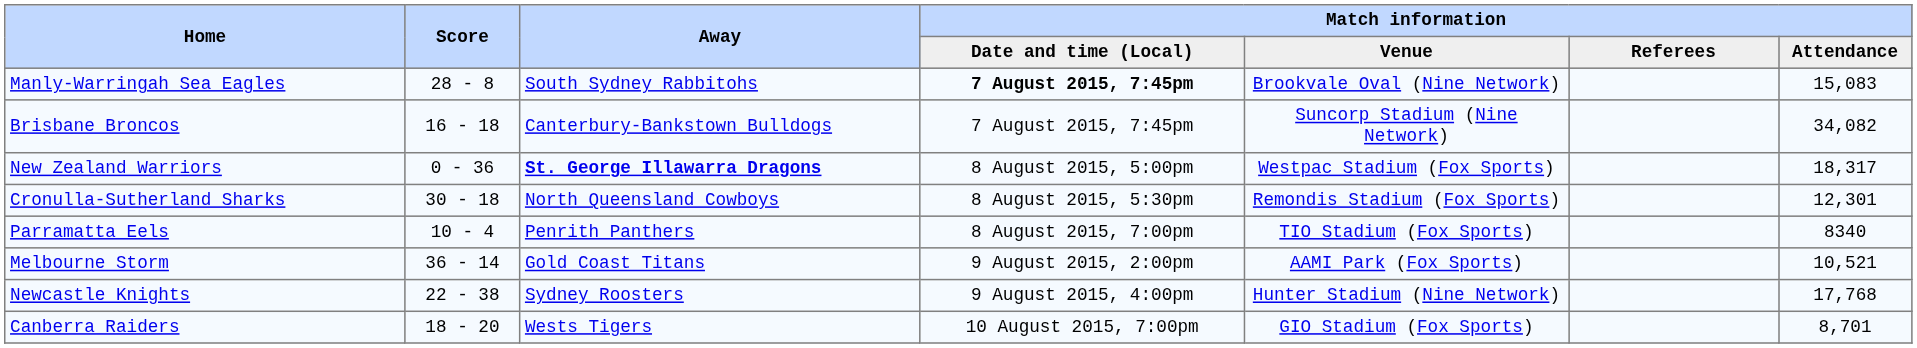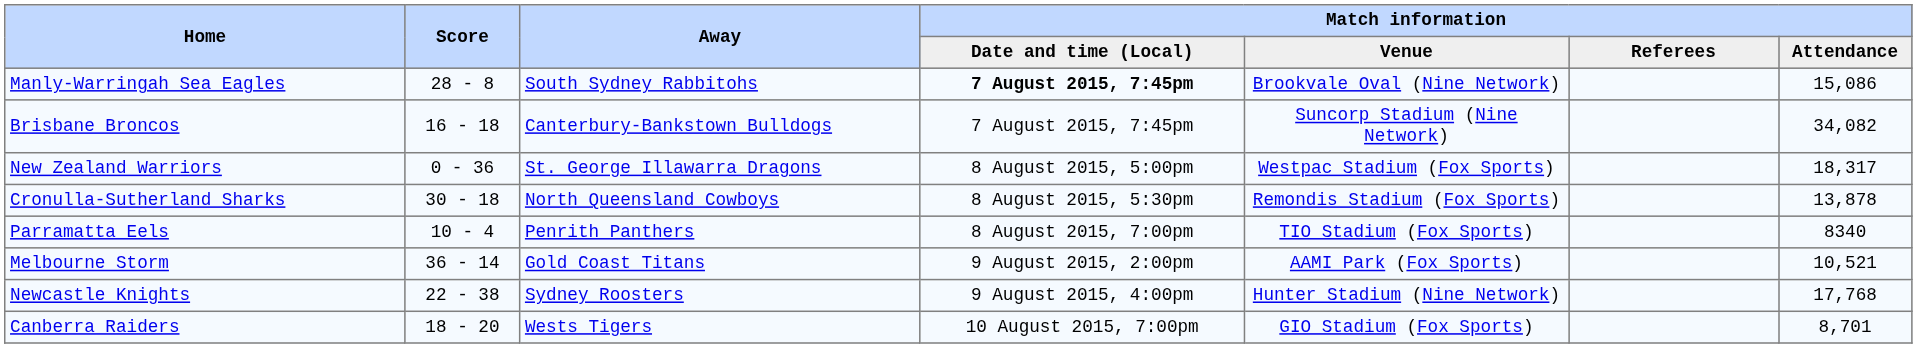Manly-Warringah Sea Eagles | Match information / Attendance: 15,083 -> 15,086
New Zealand Warriors | Away: bold -> normal
Cronulla-Sutherland Sharks | Match information / Attendance: 12,301 -> 13,878
